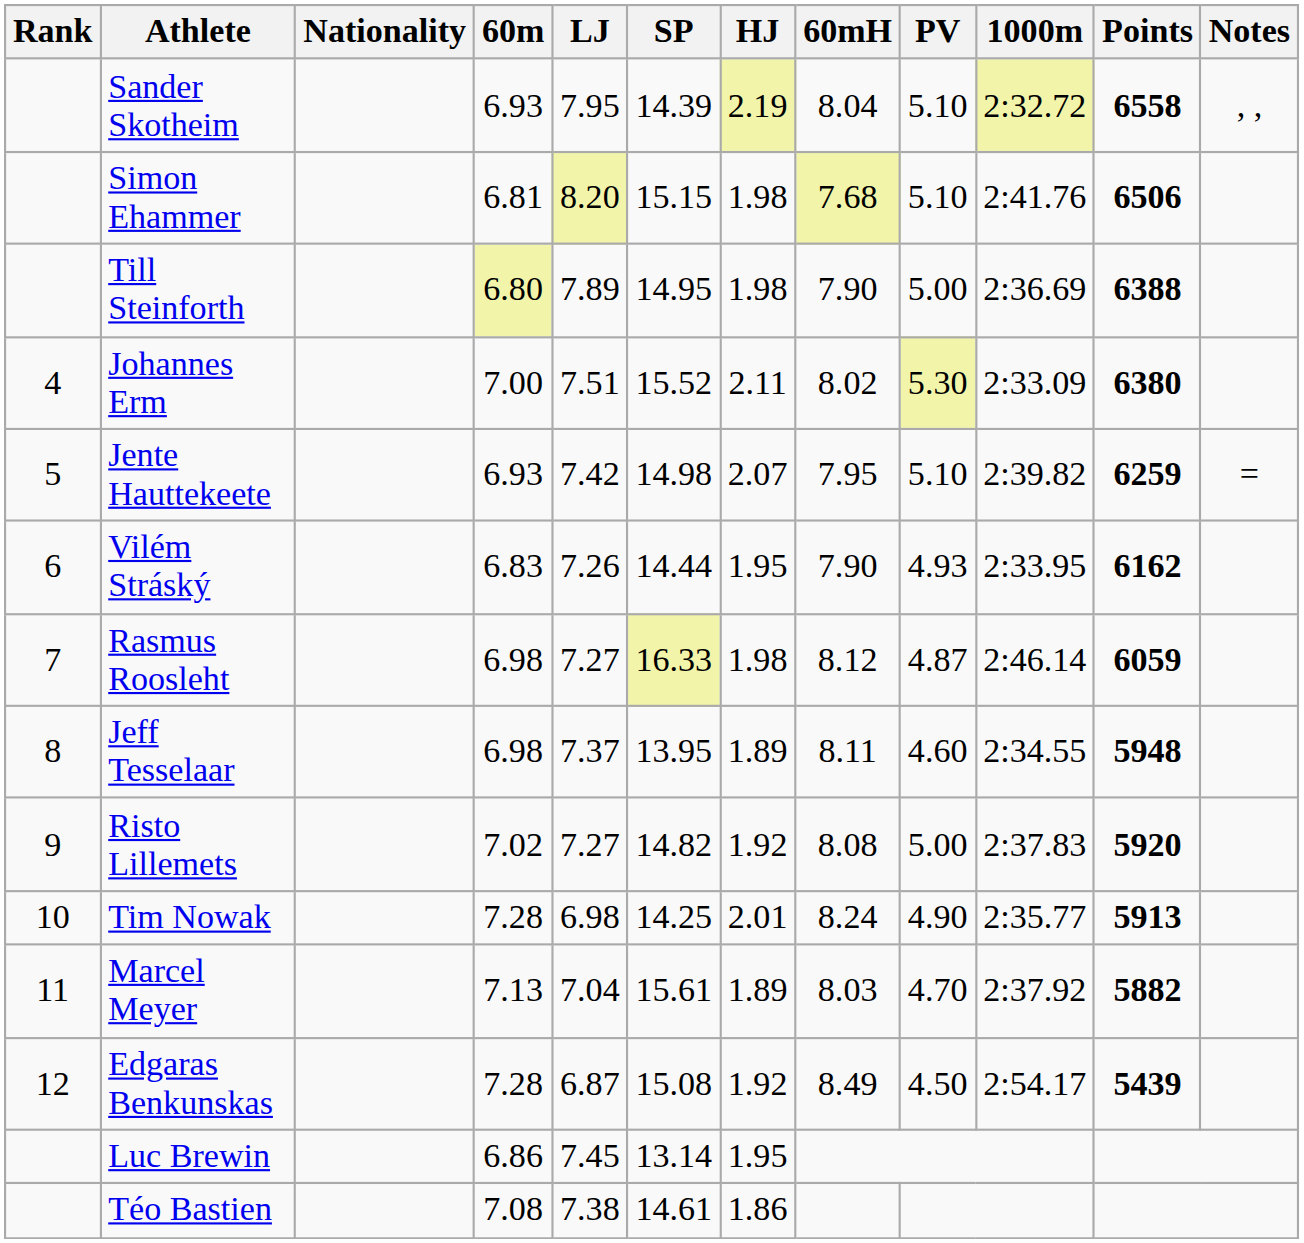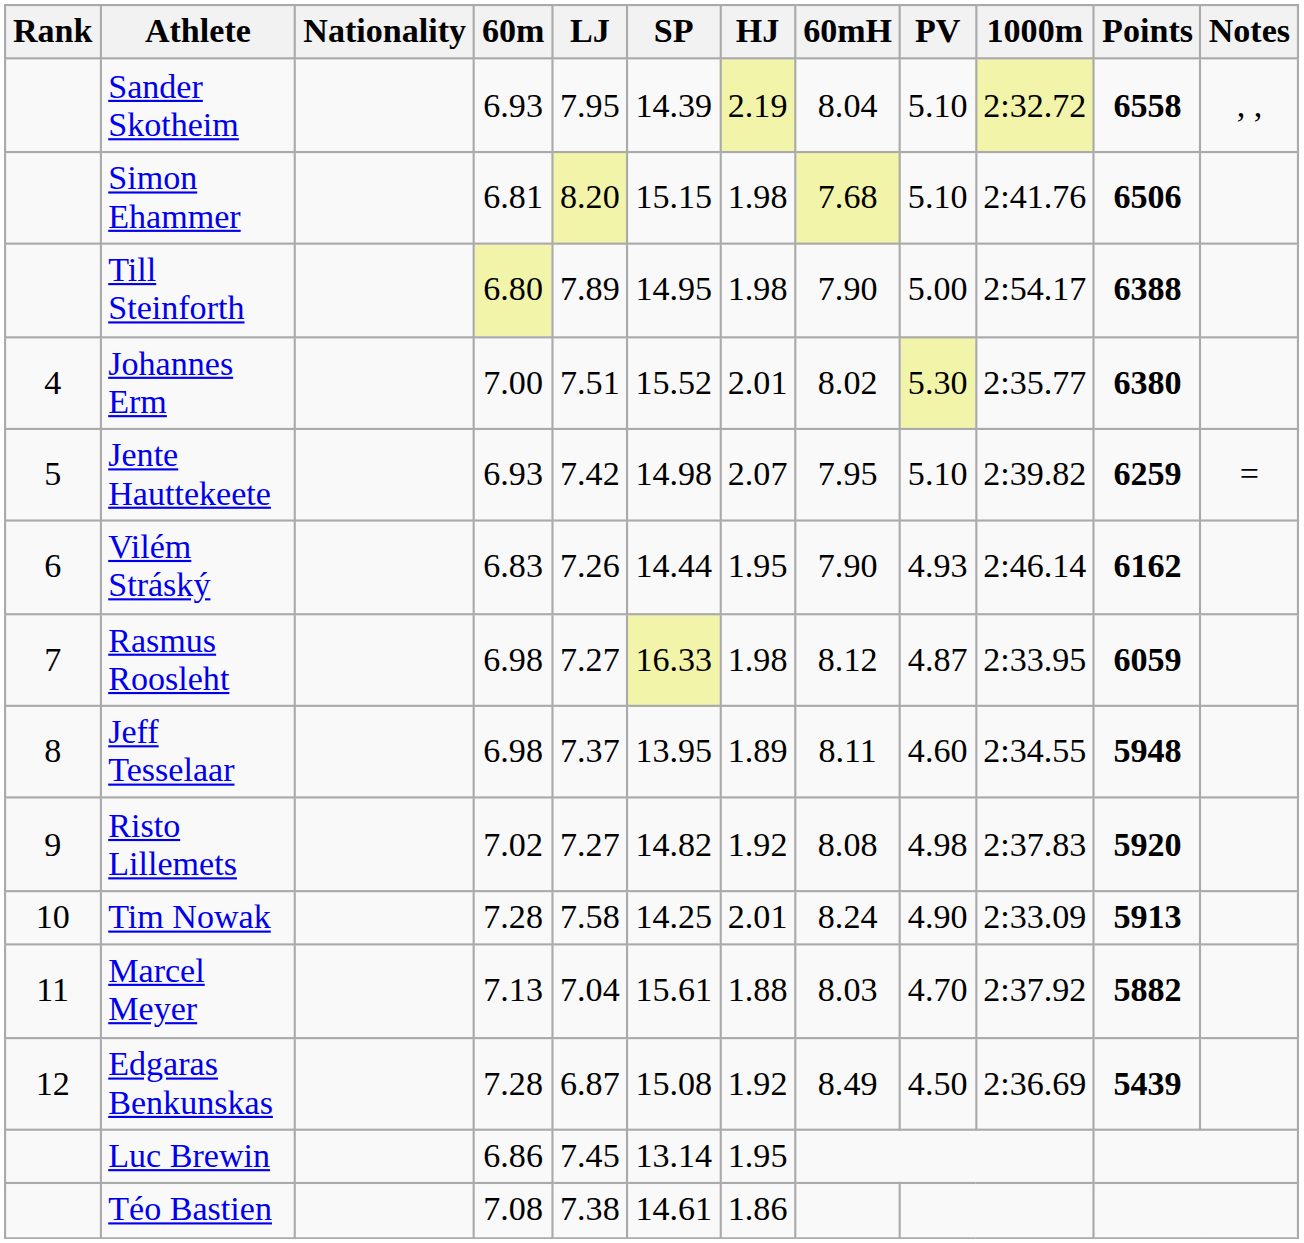Till Steinforth | 1000m: 2:36.69 -> 2:54.17
Johannes Erm | HJ: 2.11 -> 2.01
Johannes Erm | 1000m: 2:33.09 -> 2:35.77
Vilém Stráský | 1000m: 2:33.95 -> 2:46.14
Rasmus Roosleht | 1000m: 2:46.14 -> 2:33.95
Risto Lillemets | PV: 5.00 -> 4.98
Tim Nowak | LJ: 6.98 -> 7.58
Tim Nowak | 1000m: 2:35.77 -> 2:33.09
Marcel Meyer | HJ: 1.89 -> 1.88
Edgaras Benkunskas | 1000m: 2:54.17 -> 2:36.69
